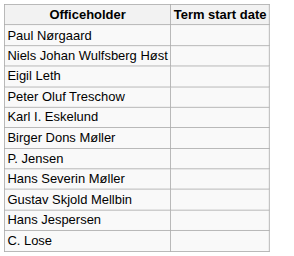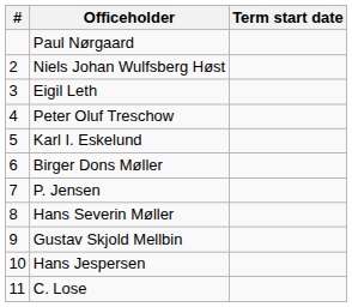+ column: # | 2 | 3 | 4 | 5 | 6 | 7 | 8 | 9 | 10 | 11
